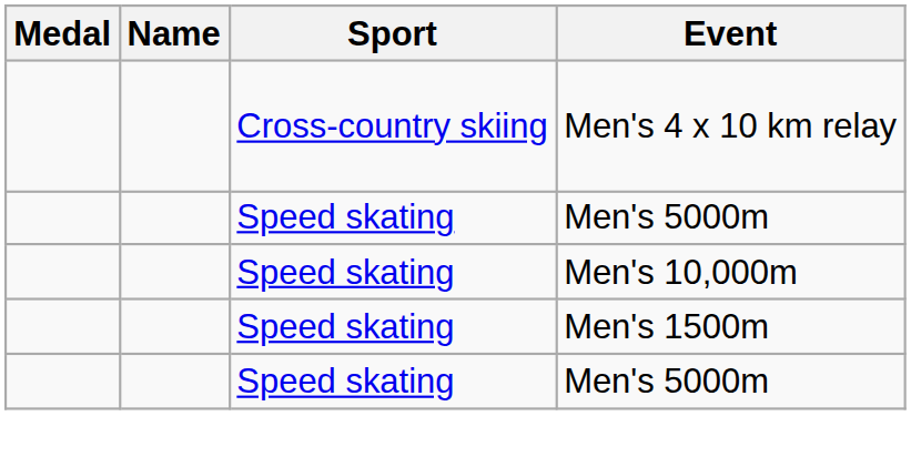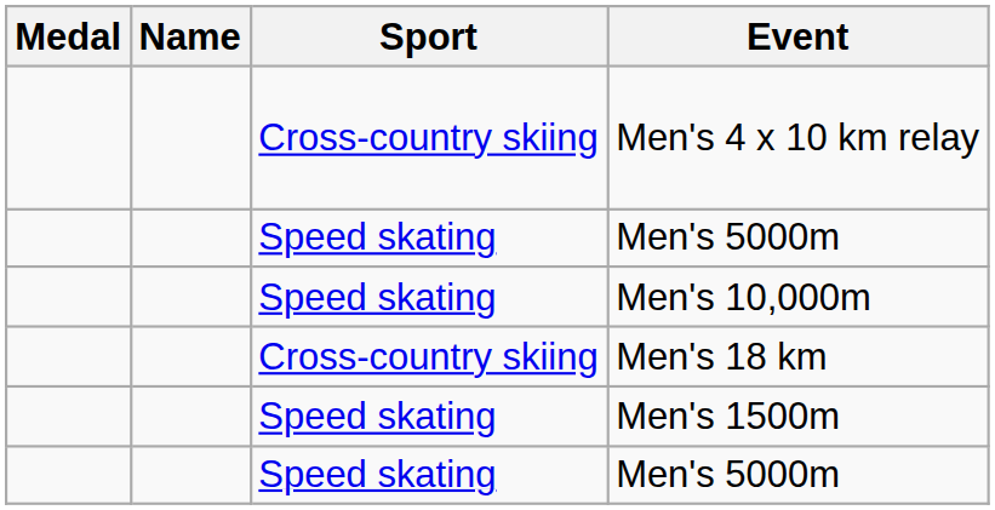+ row: Cross-country skiing | Men's 18 km
